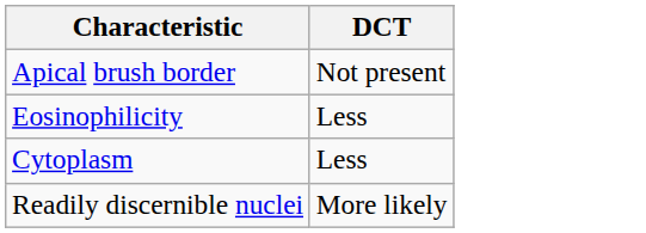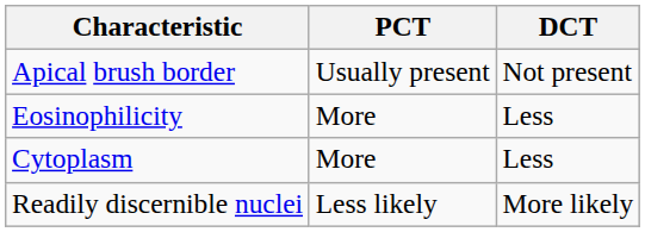+ column: PCT | Usually present | More | More | Less likely
